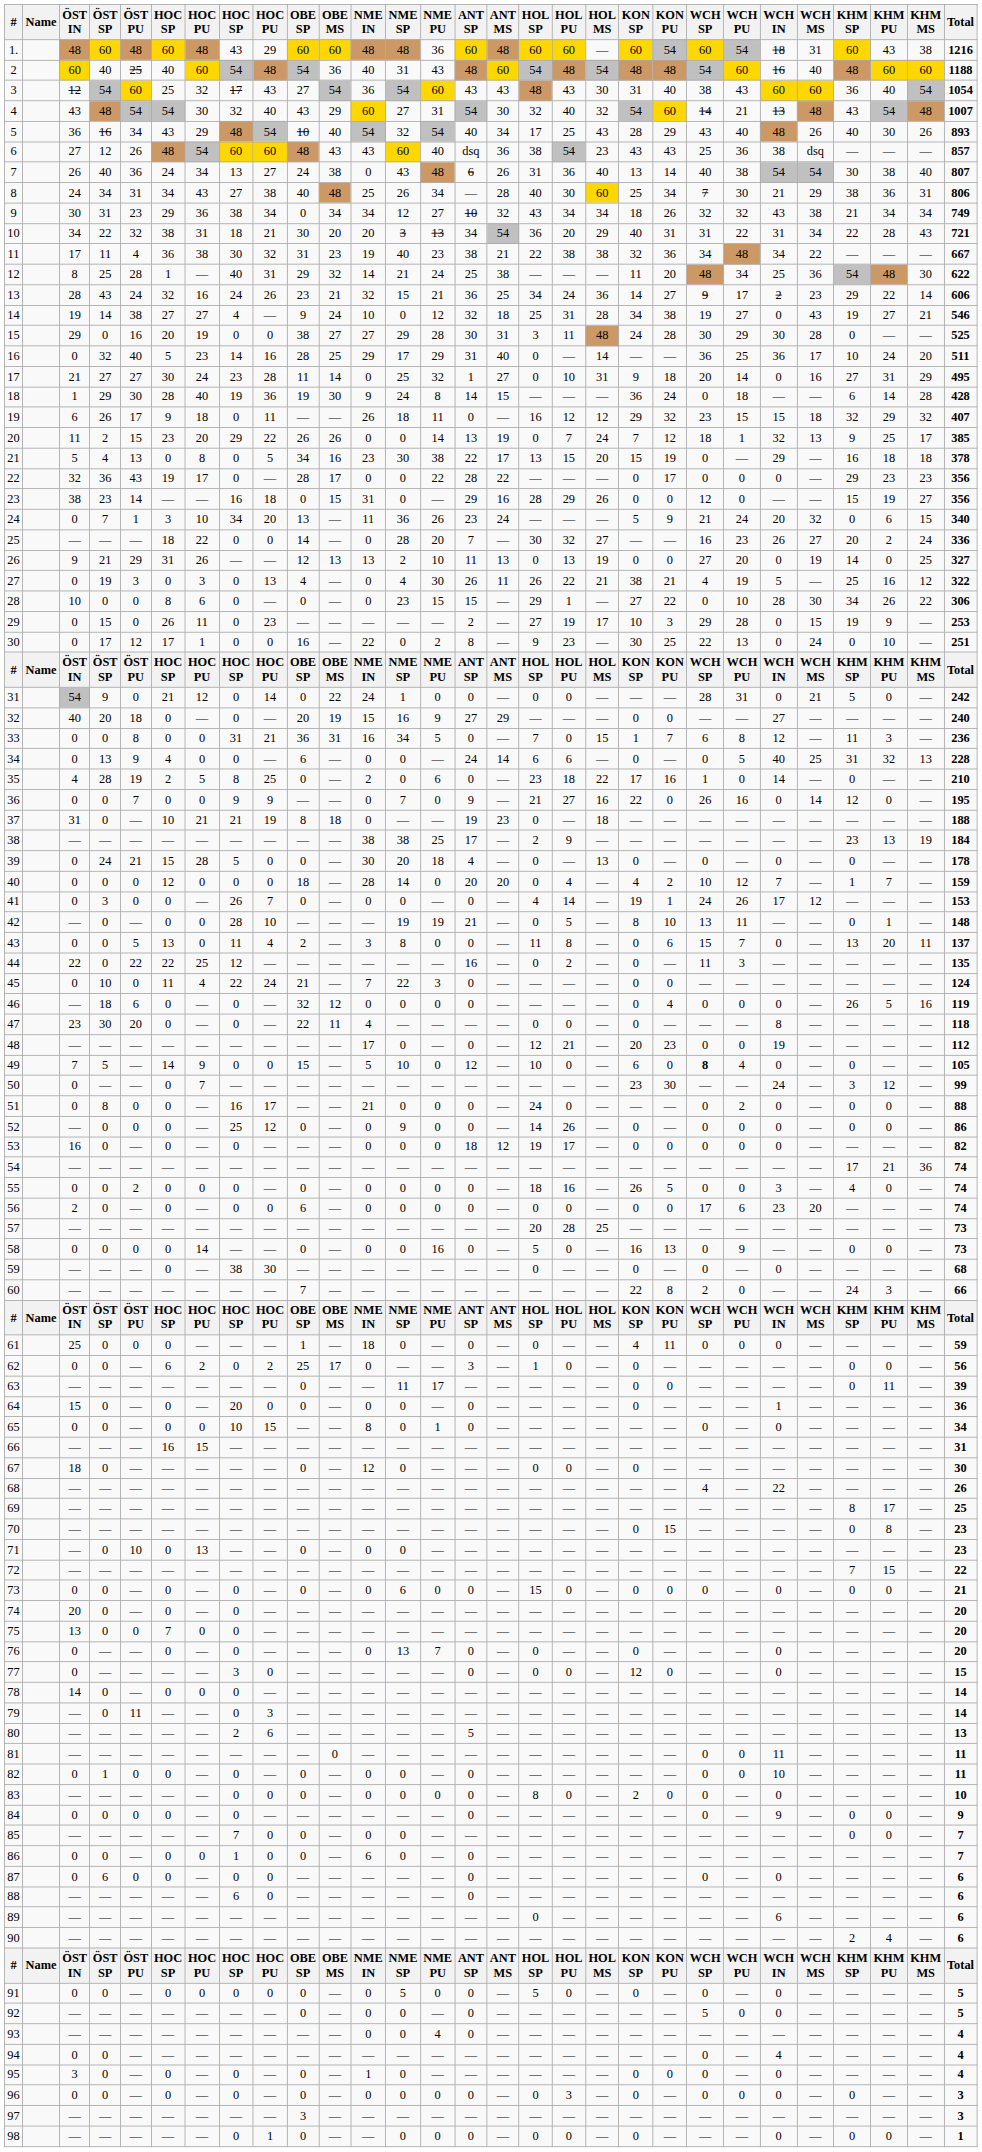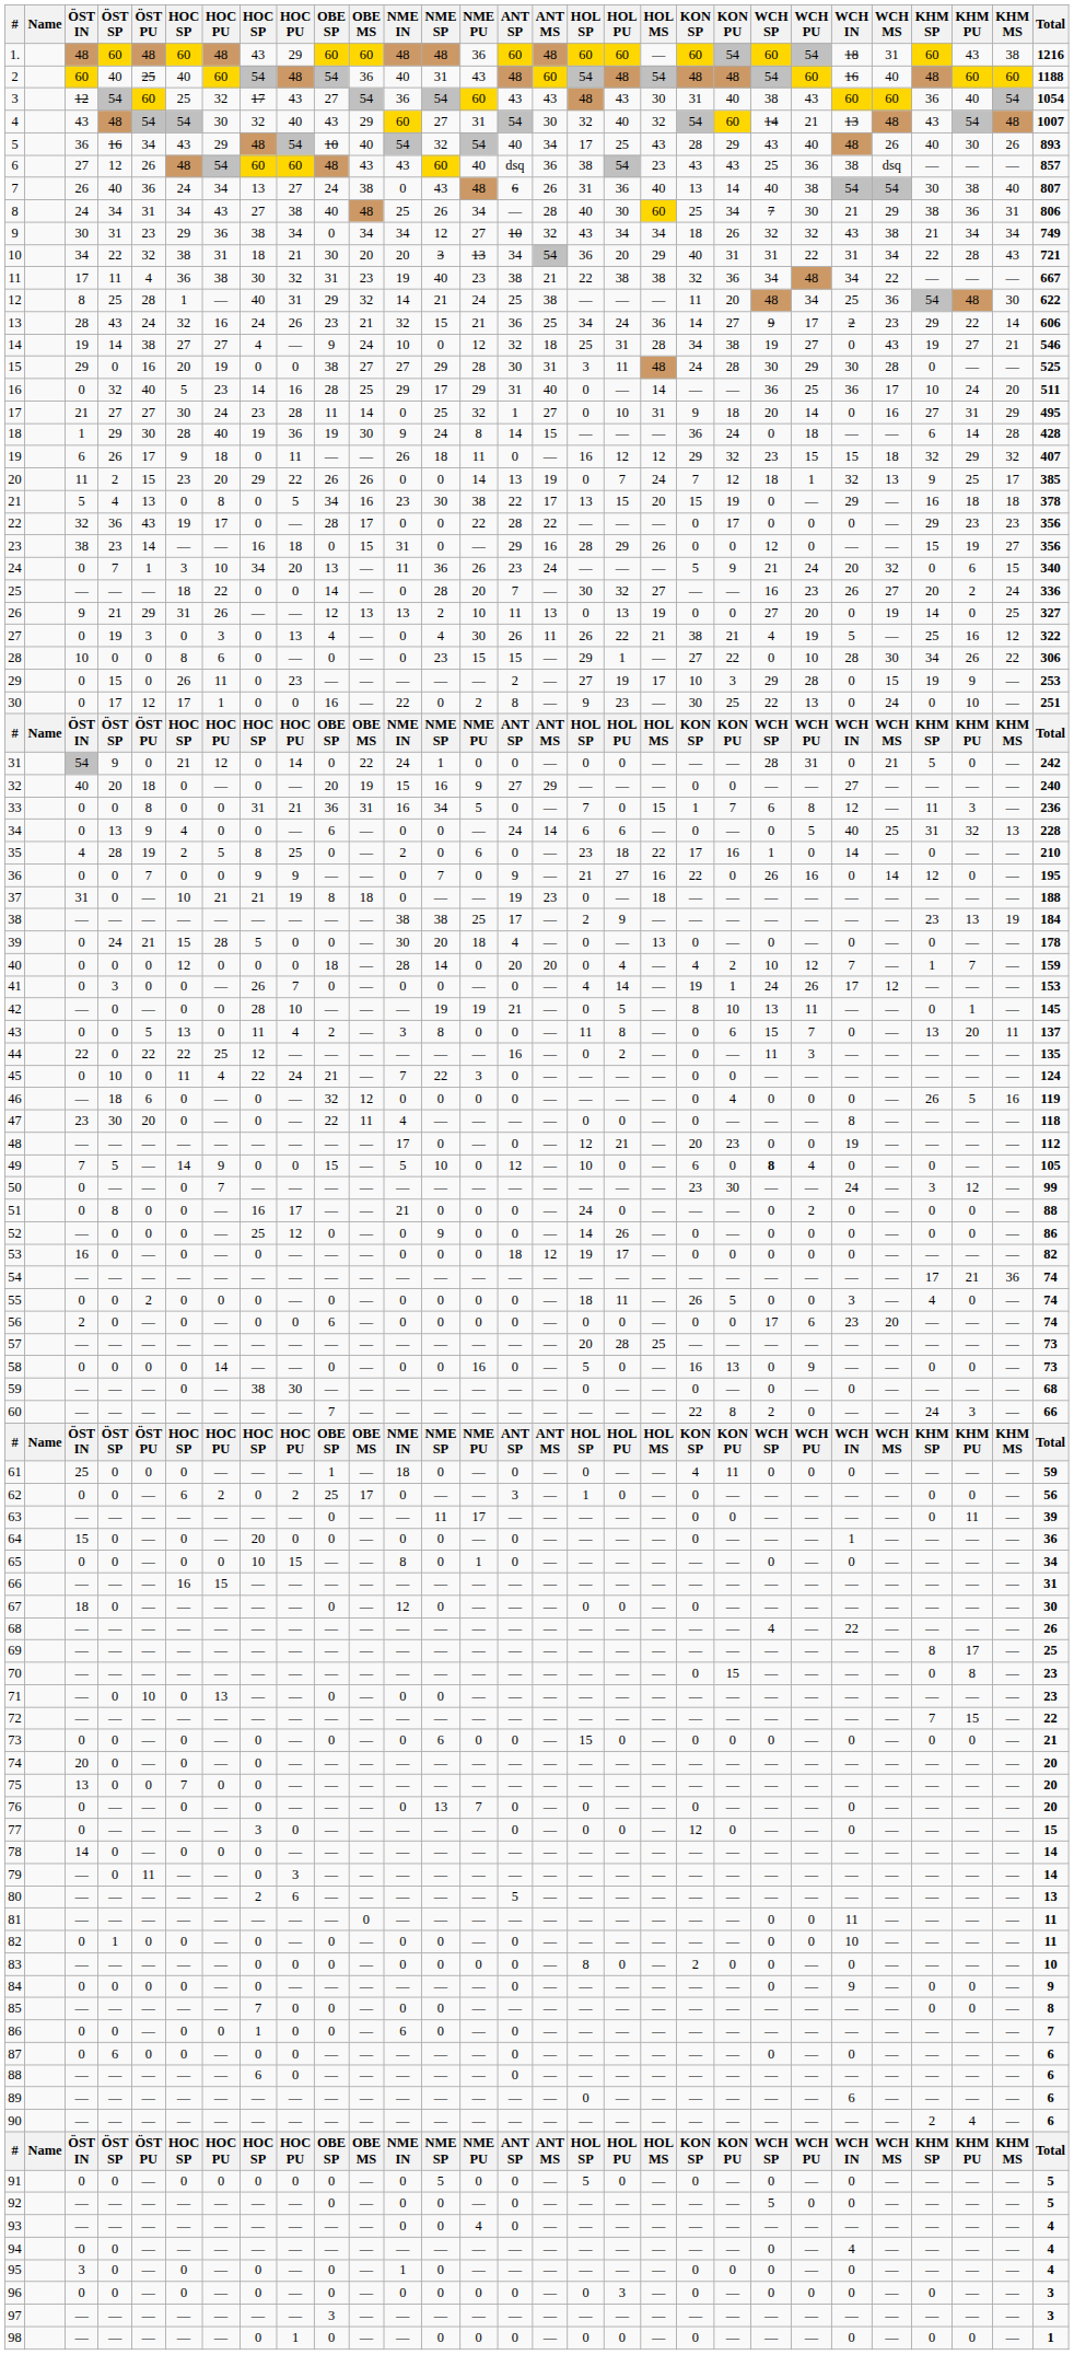42 | Total: 148 -> 145
55 | HOL PU: 16 -> 11
85 | Total: 7 -> 8
